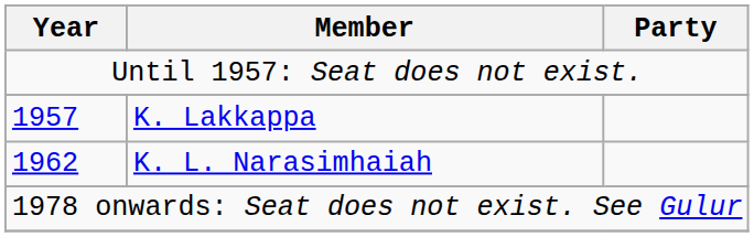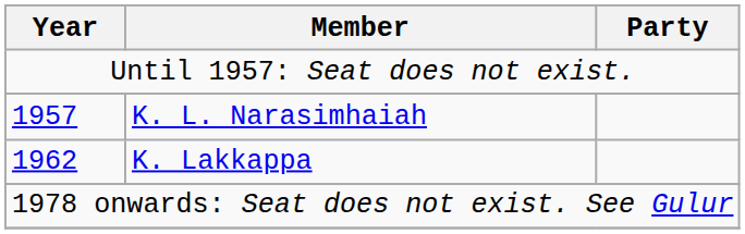1957 | Member: K. Lakkappa -> K. L. Narasimhaiah
1962 | Member: K. L. Narasimhaiah -> K. Lakkappa
